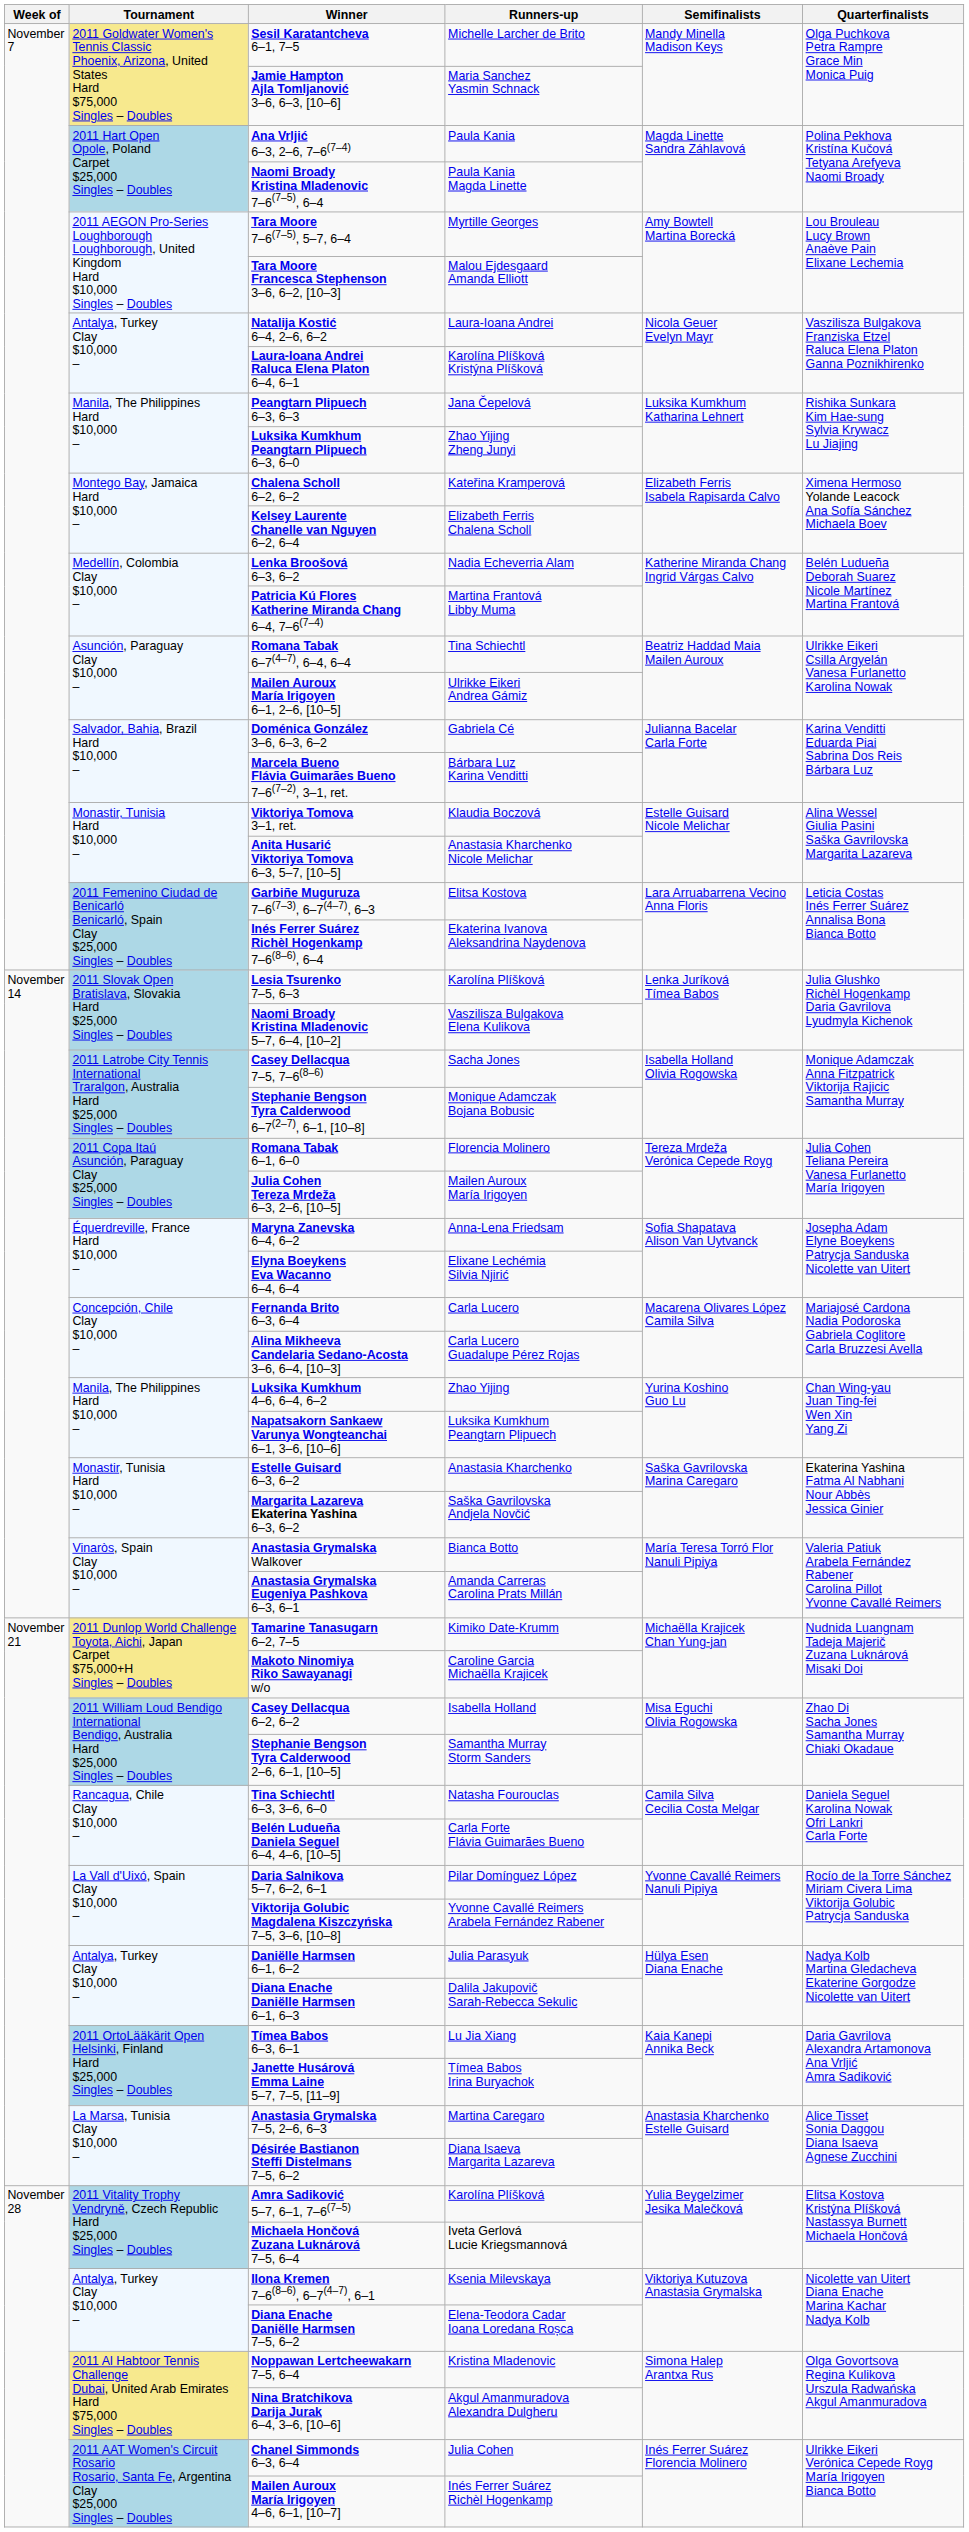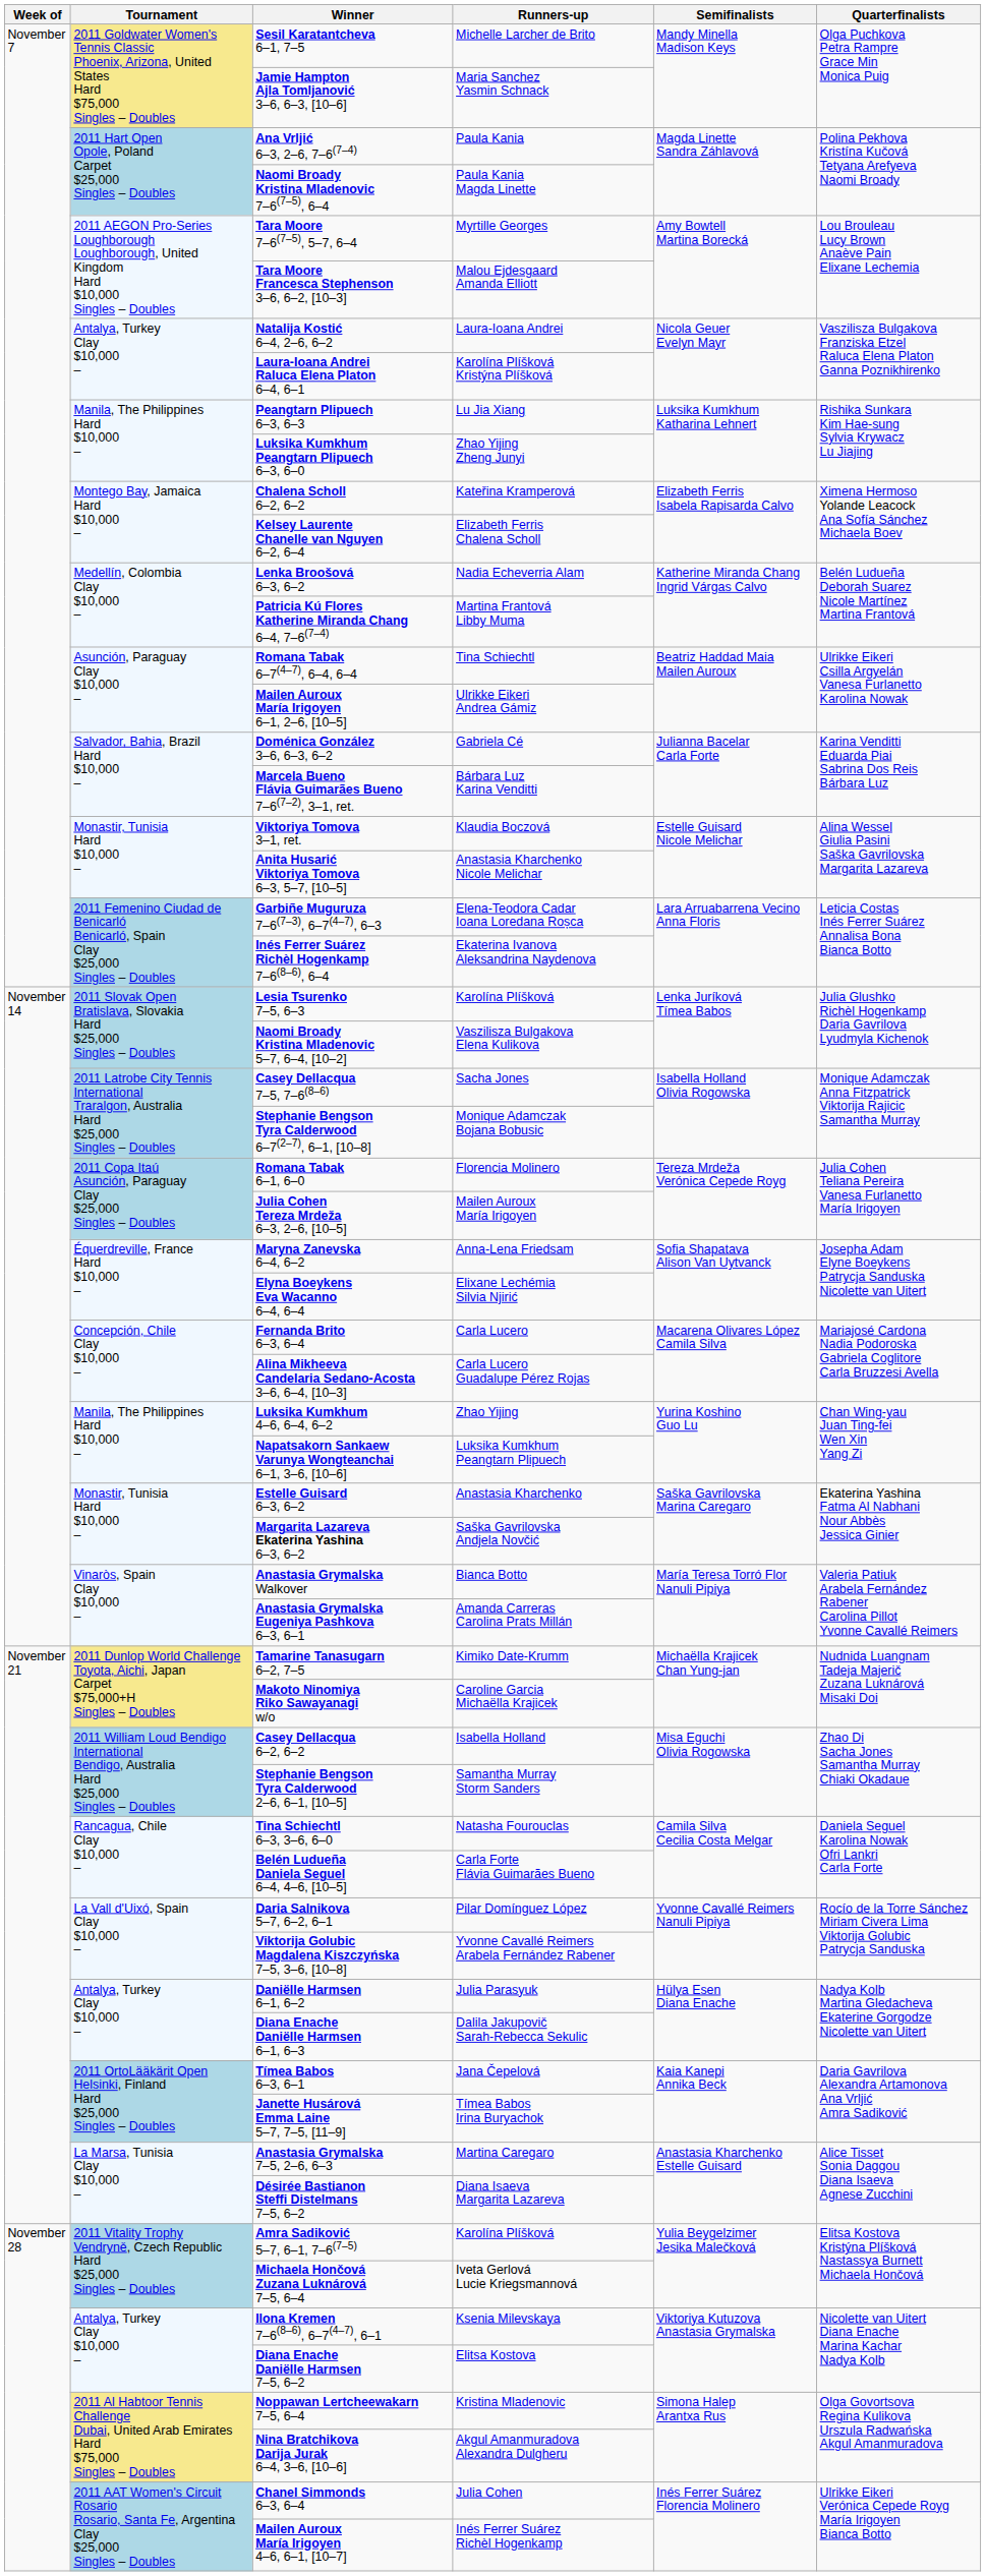Peangtarn Plipuech 6–3, 6–3 | Runners-up: Jana Čepelová -> Lu Jia Xiang
Garbiñe Muguruza 7–6(7–3), 6–7(4–7), 6–3 | Runners-up: Elitsa Kostova -> Elena-Teodora Cadar Ioana Loredana Roșca
Tímea Babos 6–3, 6–1 | Runners-up: Lu Jia Xiang -> Jana Čepelová
Diana Enache Daniëlle Harmsen 7–5, 6–2 | Runners-up: Elena-Teodora Cadar Ioana Loredana Roșca -> Elitsa Kostova
